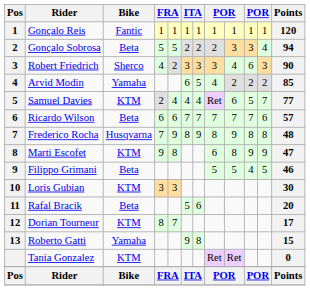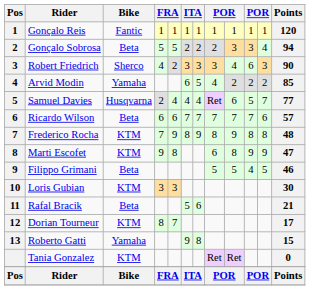Samuel Davies | Bike: KTM -> Husqvarna
Frederico Rocha | Bike: Husqvarna -> KTM
Rafal Bracik | Points: 20 -> 21
